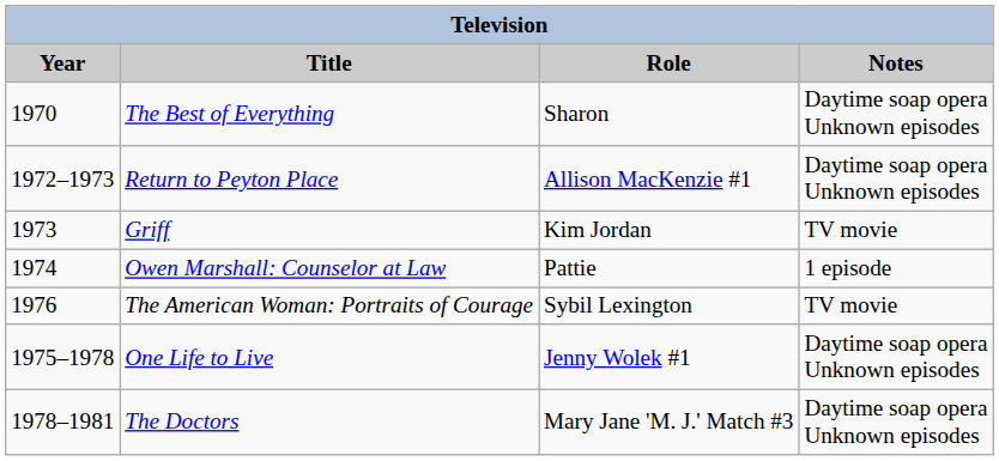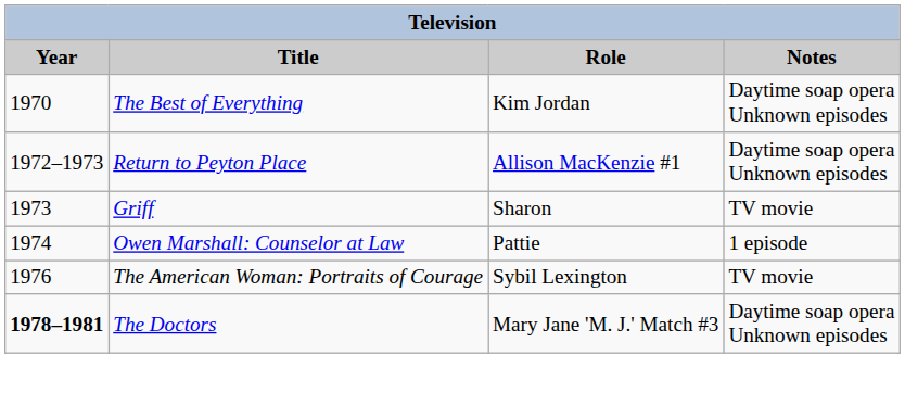The Best of Everything | Role: Sharon -> Kim Jordan
Griff | Role: Kim Jordan -> Sharon
- row: 1975–1978 | One Life to Live | Jenny Wolek #1 | Daytime soap opera Unknown episodes
The Doctors | Year: normal -> bold
